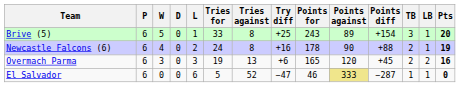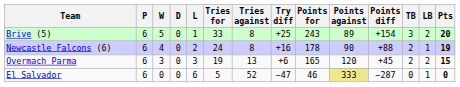Brive (5) | LB: 1 -> 2
Overmach Parma | Pts: 16 -> 15
El Salvador | TB: 1 -> 0
